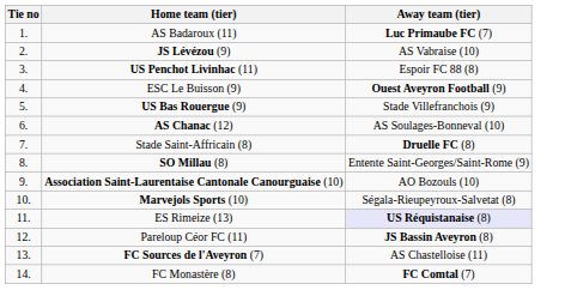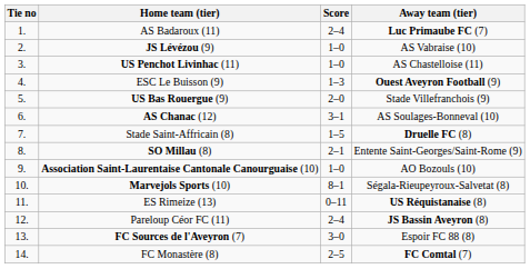+ column: Score | 2–4 | 1–0 | 1–0 | 1–3 | 2–0 | 3–1 | 1–5 | 2–1 | 1–0 | 8–1 | 0–11 | 2–4 | 3–0 | 2–5
US Penchot Livinhac (11) | Away team (tier): Espoir FC 88 (8) -> AS Chastelloise (11)
ES Rimeize (13) | Away team (tier): lavender background -> no background
FC Sources de l'Aveyron (7) | Away team (tier): AS Chastelloise (11) -> Espoir FC 88 (8)
